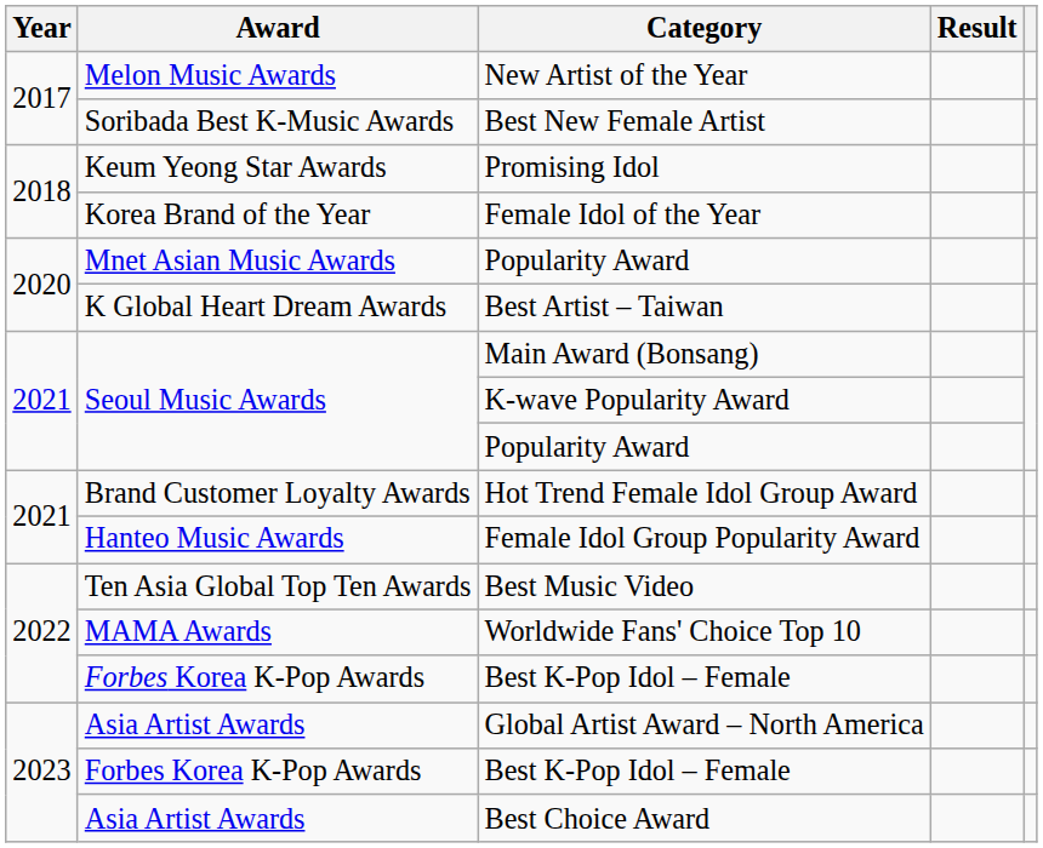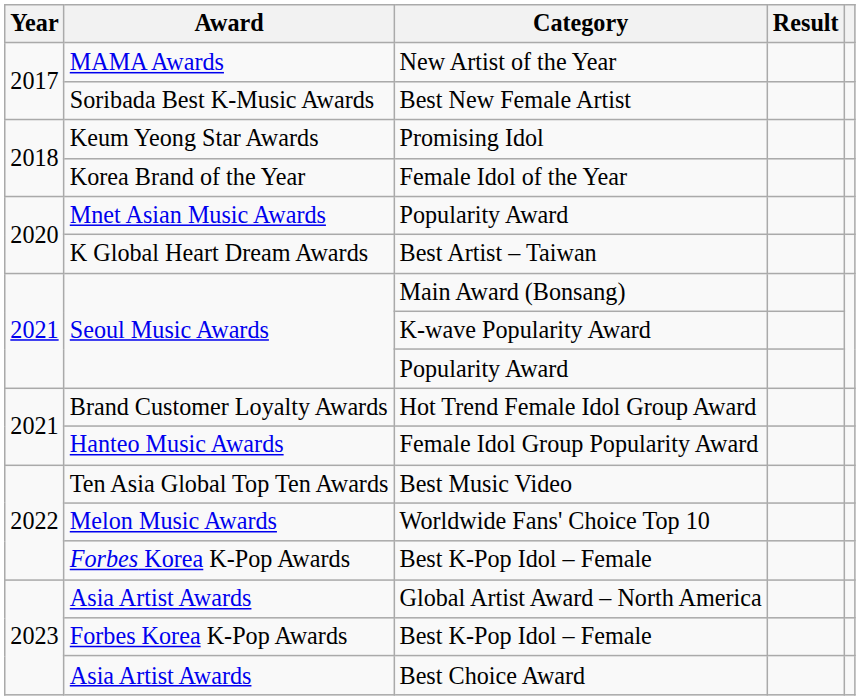New Artist of the Year | Award: Melon Music Awards -> MAMA Awards
Worldwide Fans' Choice Top 10 | Award: MAMA Awards -> Melon Music Awards
